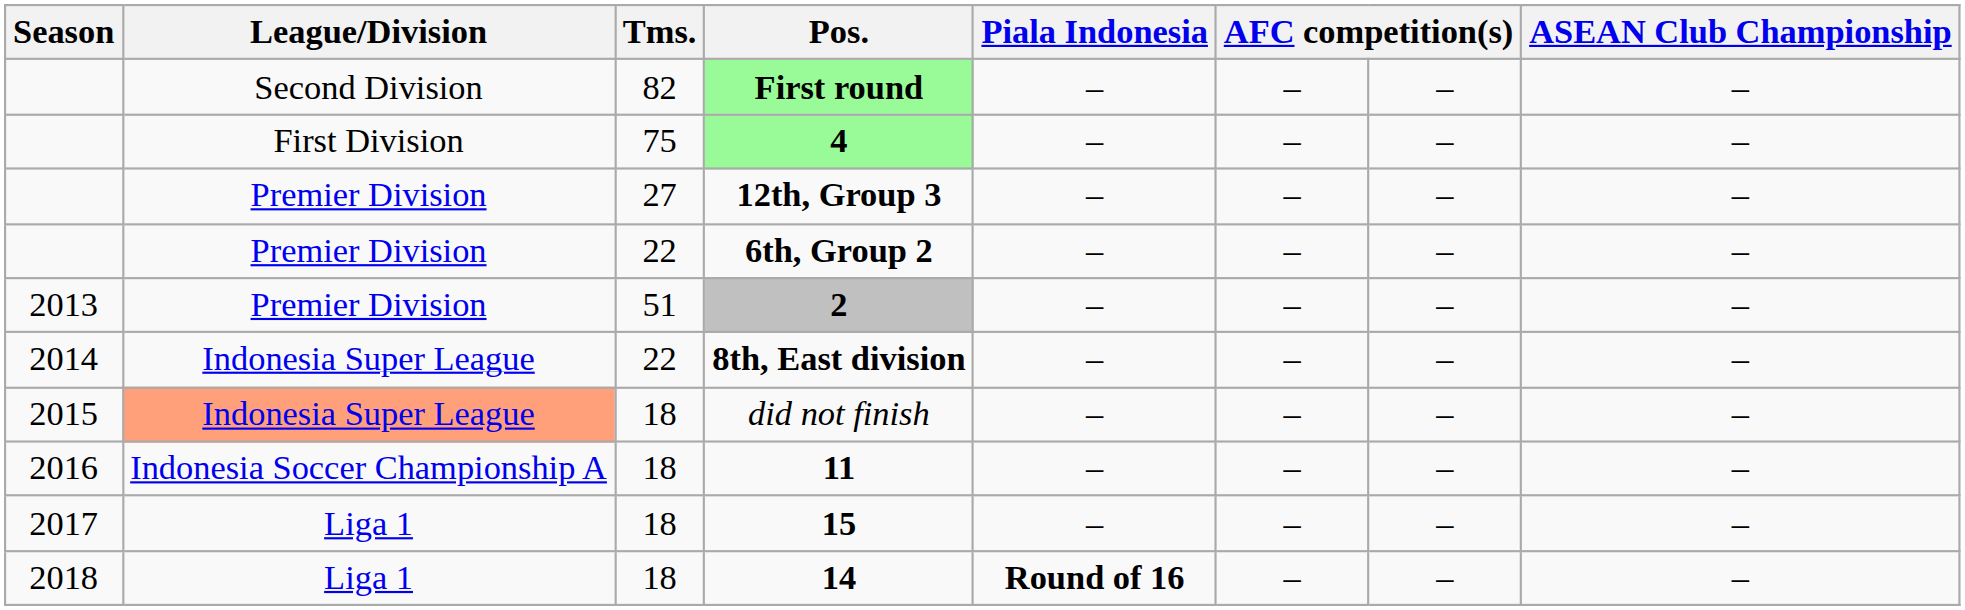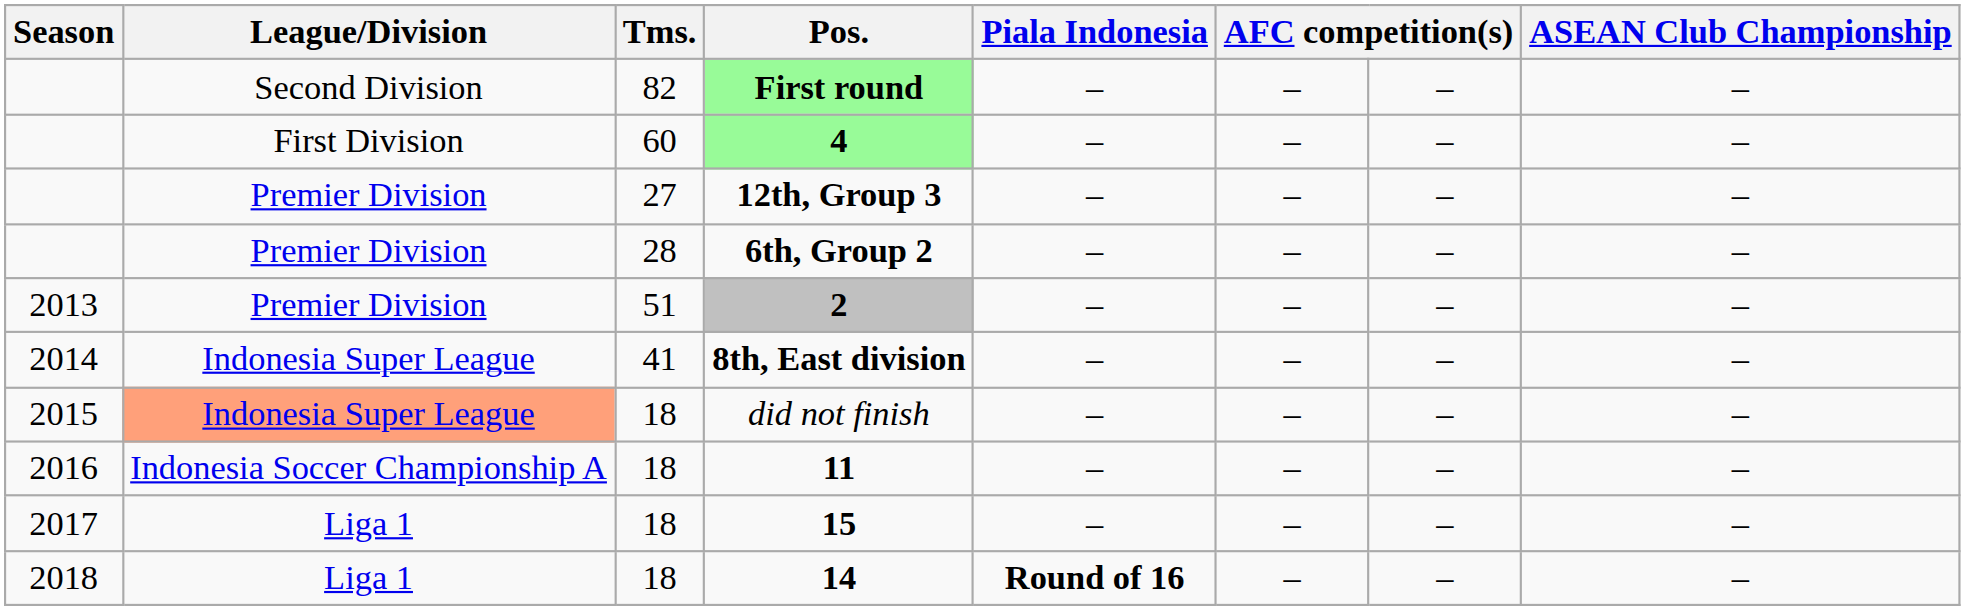4 | Tms.: 75 -> 60
6th, Group 2 | Tms.: 22 -> 28
8th, East division | Tms.: 22 -> 41
